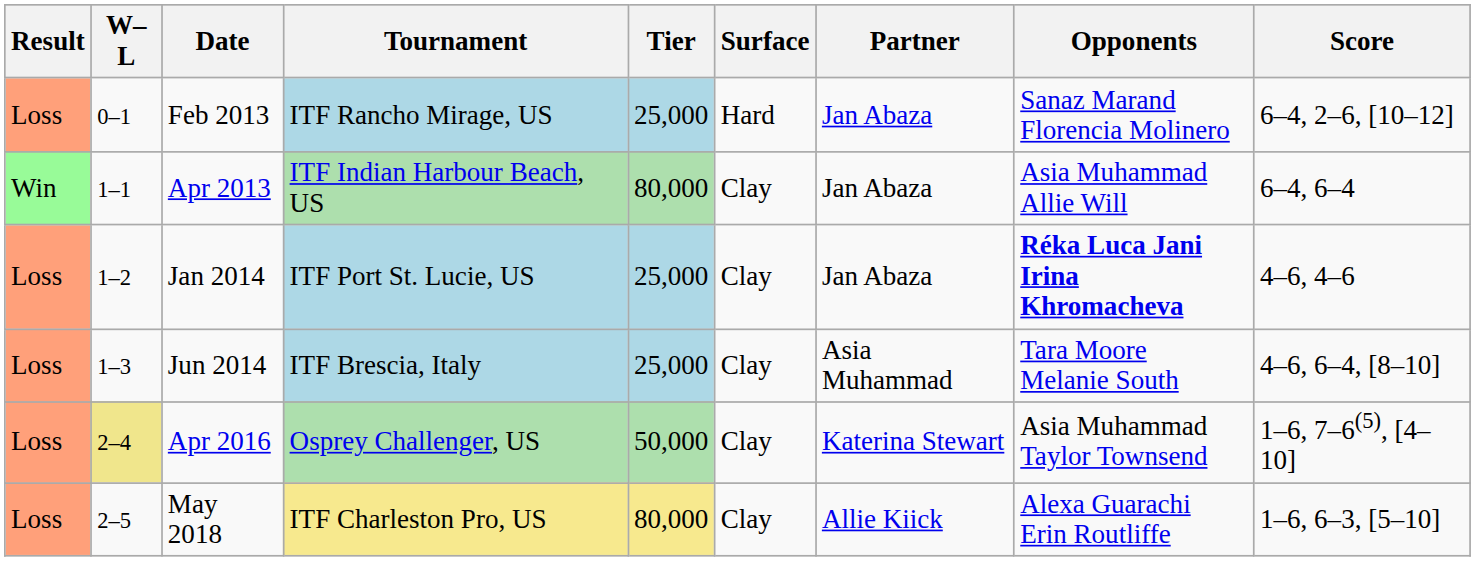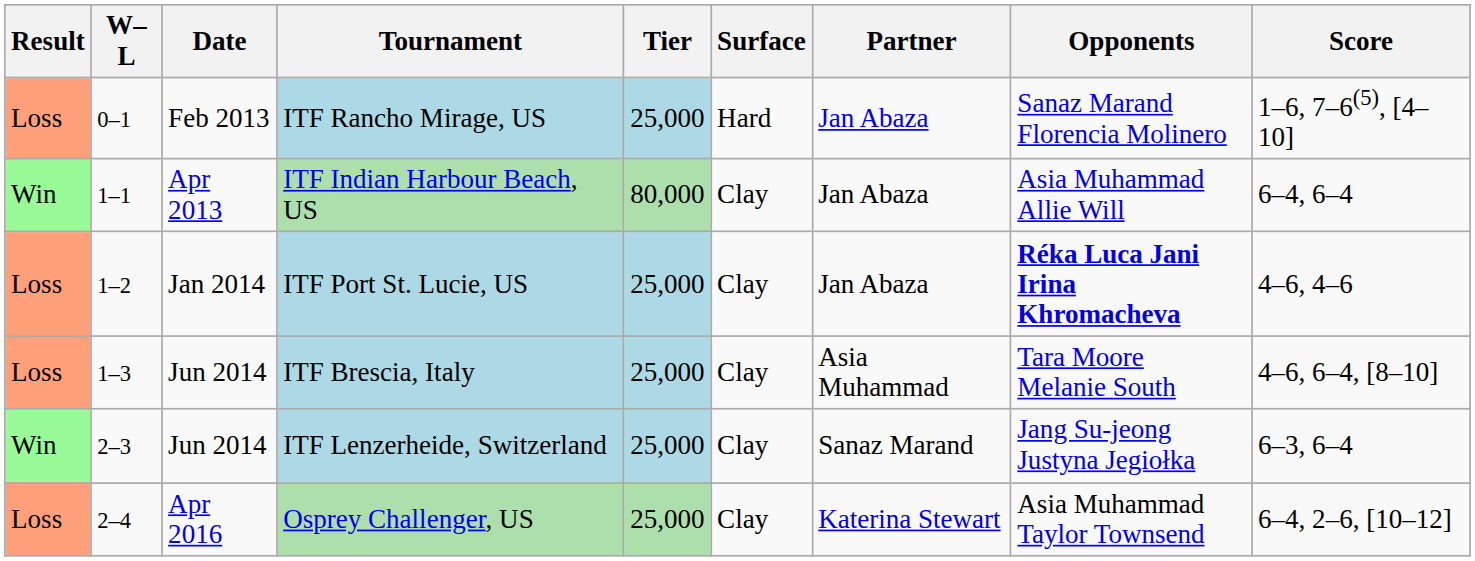ITF Rancho Mirage, US | Score: 6–4, 2–6, [10–12] -> 1–6, 7–6(5), [4–10]
+ row: Win | 2–3 | Jun 2014 | ITF Lenzerheide, Switzerland | 25,000 | Clay | Sanaz Marand | Jang Su-jeong Justyna Jegiołka | 6–3, 6–4
Osprey Challenger, US | W–L: khaki background -> no background
Osprey Challenger, US | Tier: 50,000 -> 25,000
Osprey Challenger, US | Score: 1–6, 7–6(5), [4–10] -> 6–4, 2–6, [10–12]
- row: Loss | 2–5 | May 2018 | ITF Charleston Pro, US | 80,000 | Clay | Allie Kiick | Alexa Guarachi Erin Routliffe | 1–6, 6–3, [5–10]
